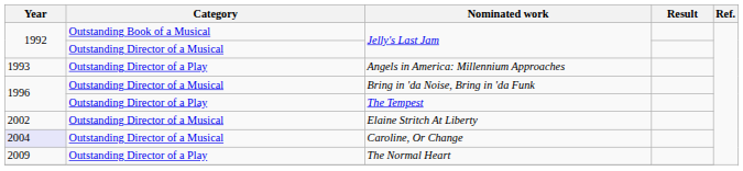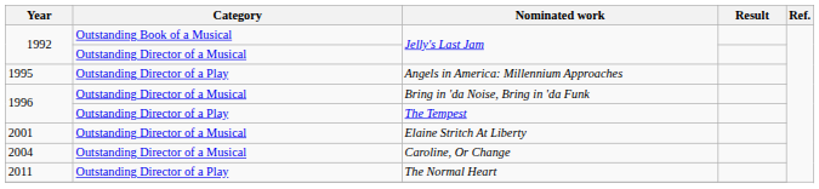Angels in America: Millennium Approaches | Year: 1993 -> 1995
Elaine Stritch At Liberty | Year: 2002 -> 2001
Caroline, Or Change | Year: lavender background -> no background
The Normal Heart | Year: 2009 -> 2011
